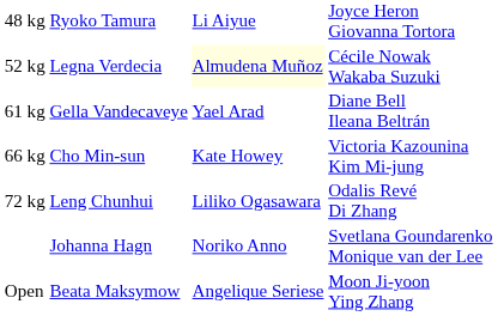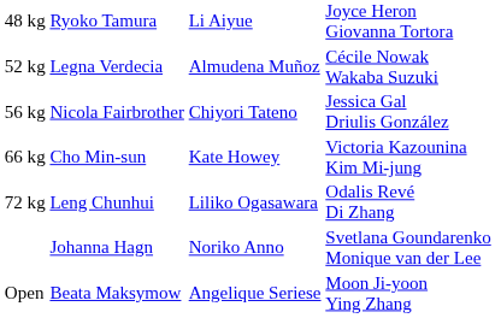52 kg | column 3: lightyellow background -> no background
+ row: 56 kg | Nicola Fairbrother | Chiyori Tateno | Jessica Gal Driulis González
- row: 61 kg | Gella Vandecaveye | Yael Arad | Diane Bell Ileana Beltrán
